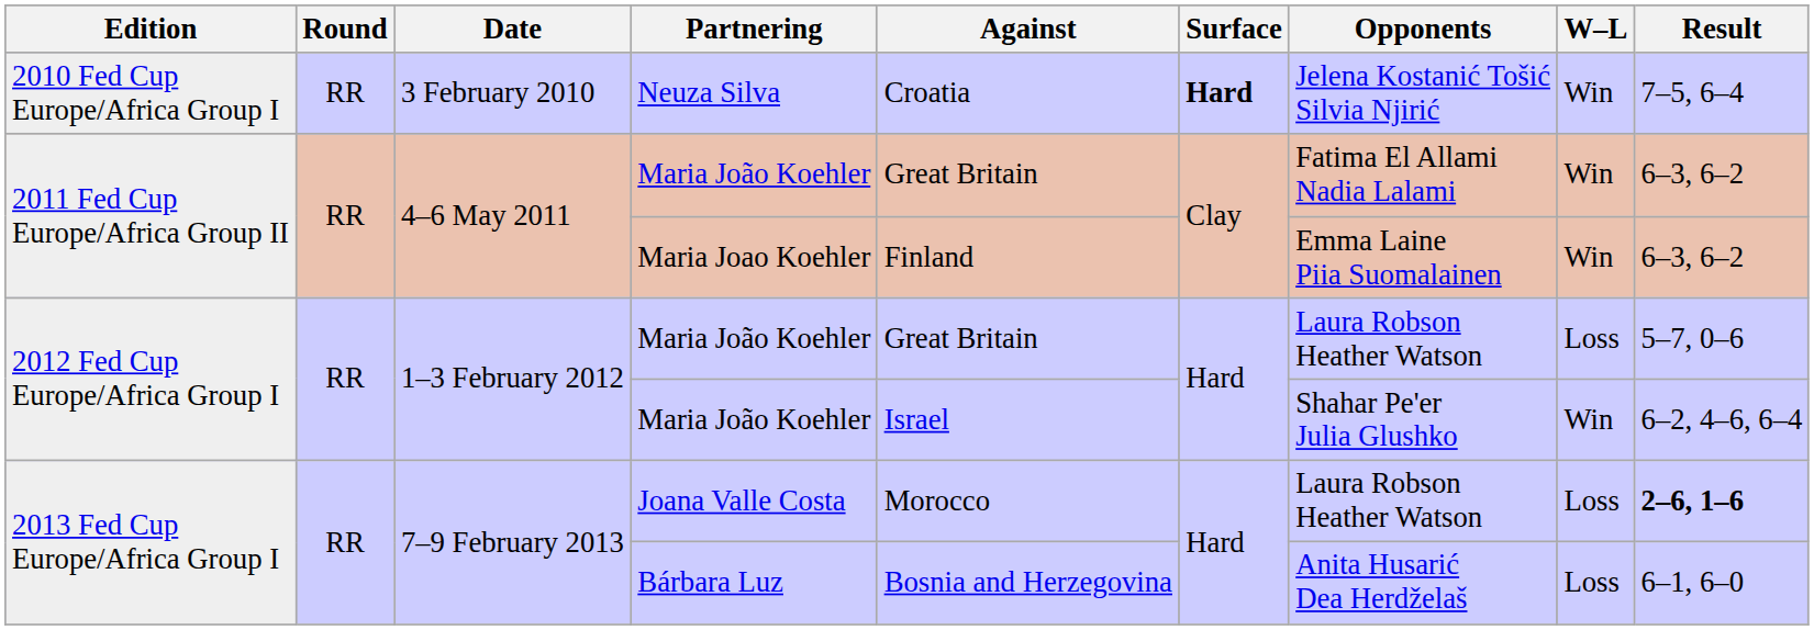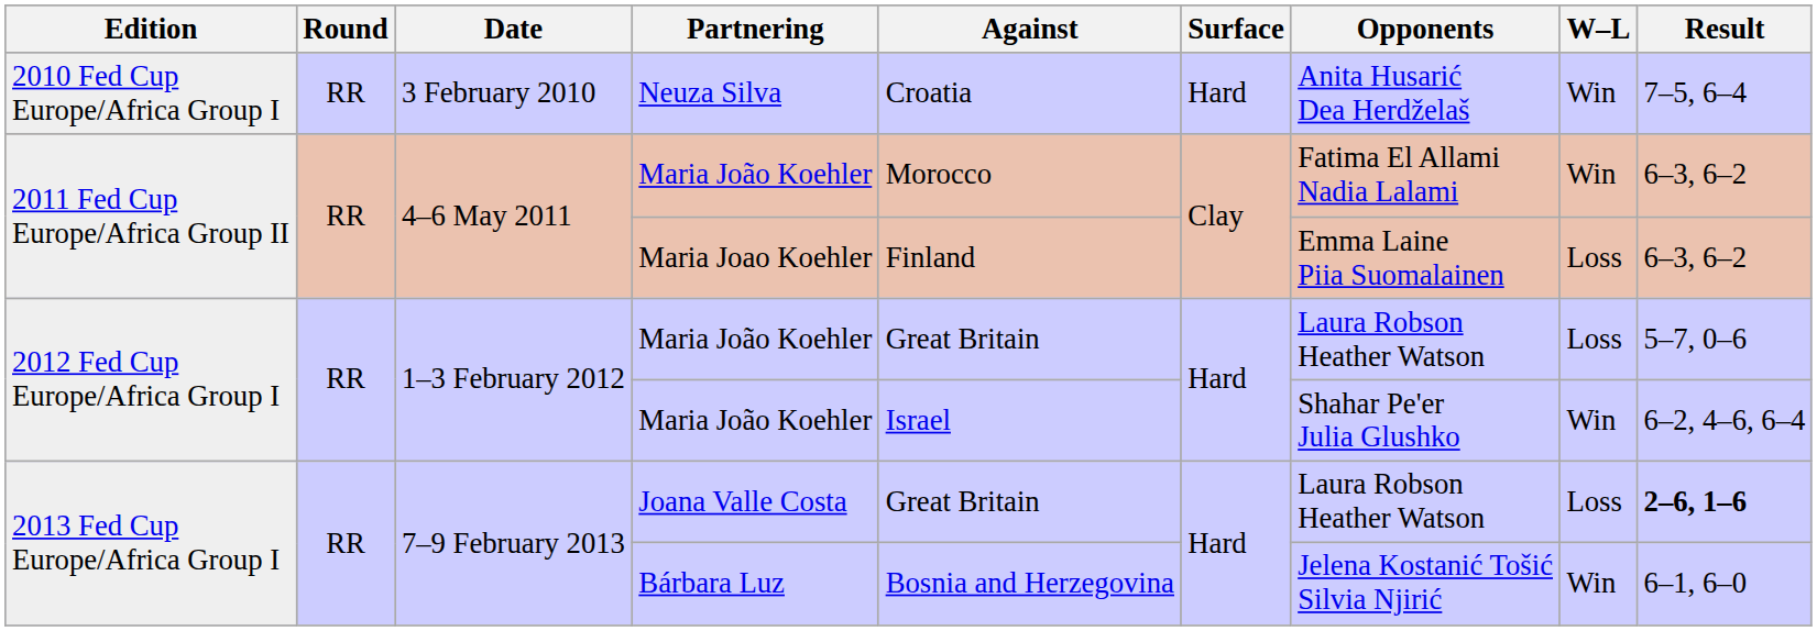Neuza Silva | Surface: bold -> normal
Neuza Silva | Opponents: Jelena Kostanić Tošić Silvia Njirić -> Anita Husarić Dea Herdželaš
2011 Fed Cup Europe/Africa Group II / Maria João Koehler | Against: Great Britain -> Morocco
Maria Joao Koehler | W–L: Win -> Loss
Joana Valle Costa | Against: Morocco -> Great Britain
Bárbara Luz | Opponents: Anita Husarić Dea Herdželaš -> Jelena Kostanić Tošić Silvia Njirić
Bárbara Luz | W–L: Loss -> Win
